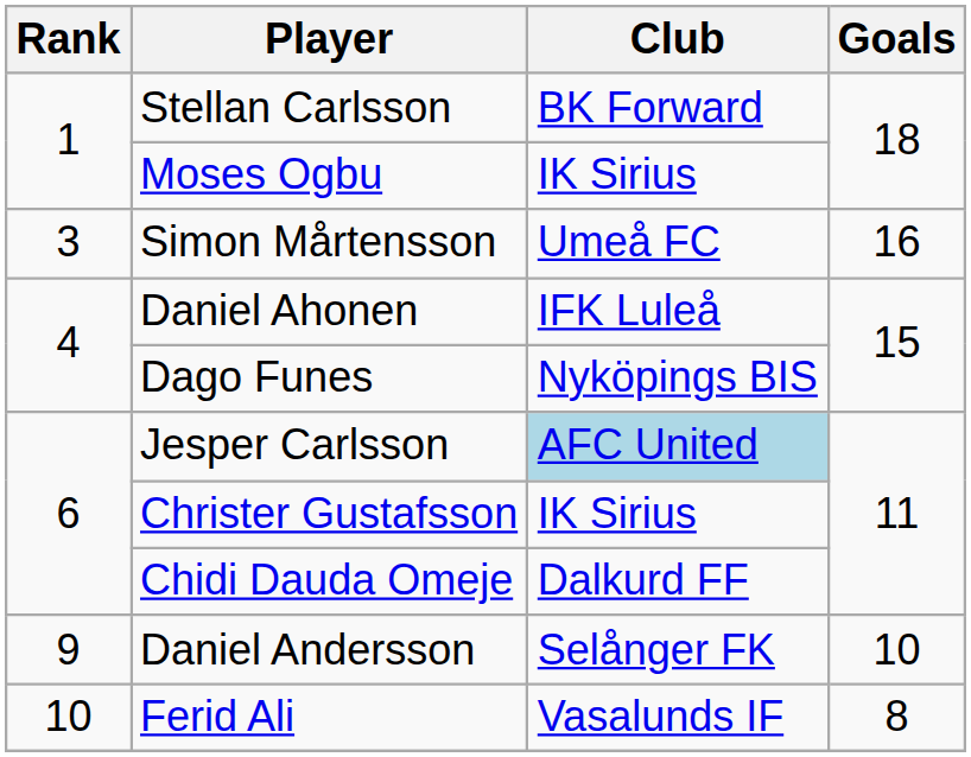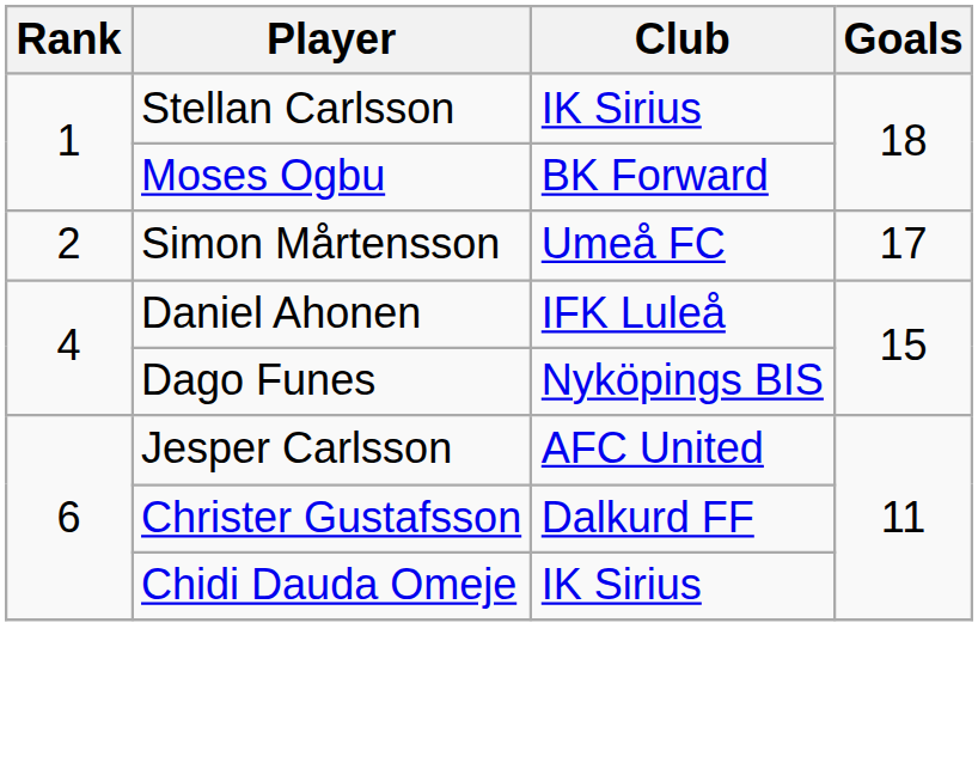Stellan Carlsson | Club: BK Forward -> IK Sirius
Moses Ogbu | Club: IK Sirius -> BK Forward
Simon Mårtensson | Rank: 3 -> 2
Simon Mårtensson | Goals: 16 -> 17
Jesper Carlsson | Club: lightblue background -> no background
Christer Gustafsson | Club: IK Sirius -> Dalkurd FF
Chidi Dauda Omeje | Club: Dalkurd FF -> IK Sirius
- row: 9 | Daniel Andersson | Selånger FK | 10
- row: 10 | Ferid Ali | Vasalunds IF | 8
